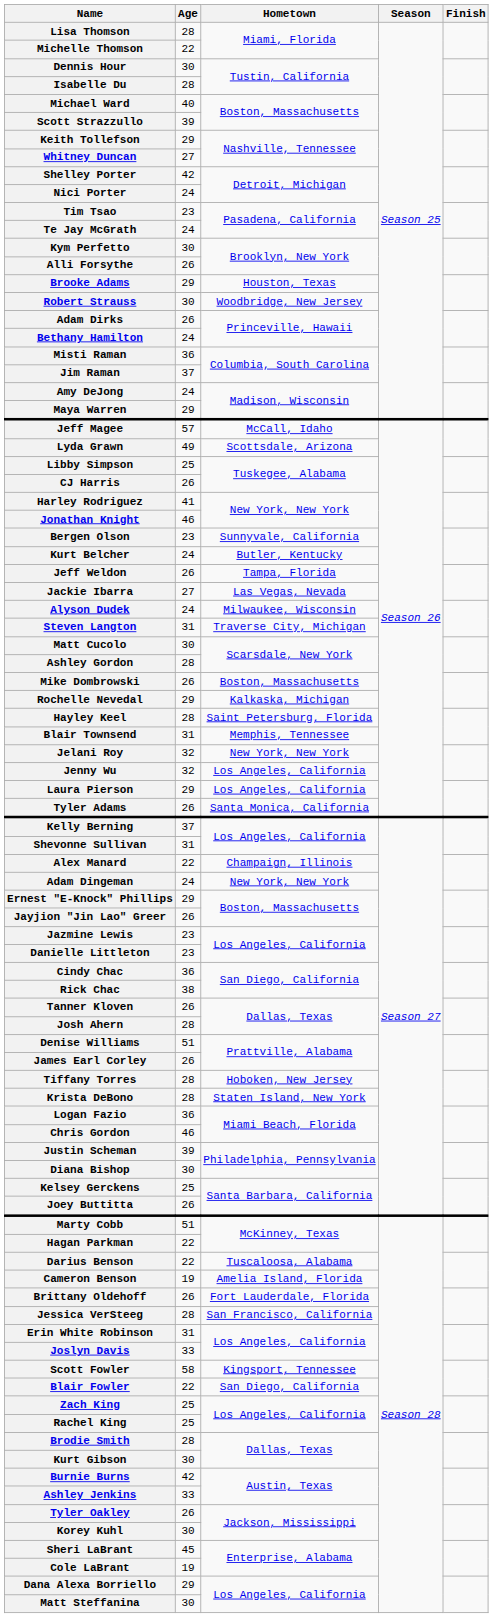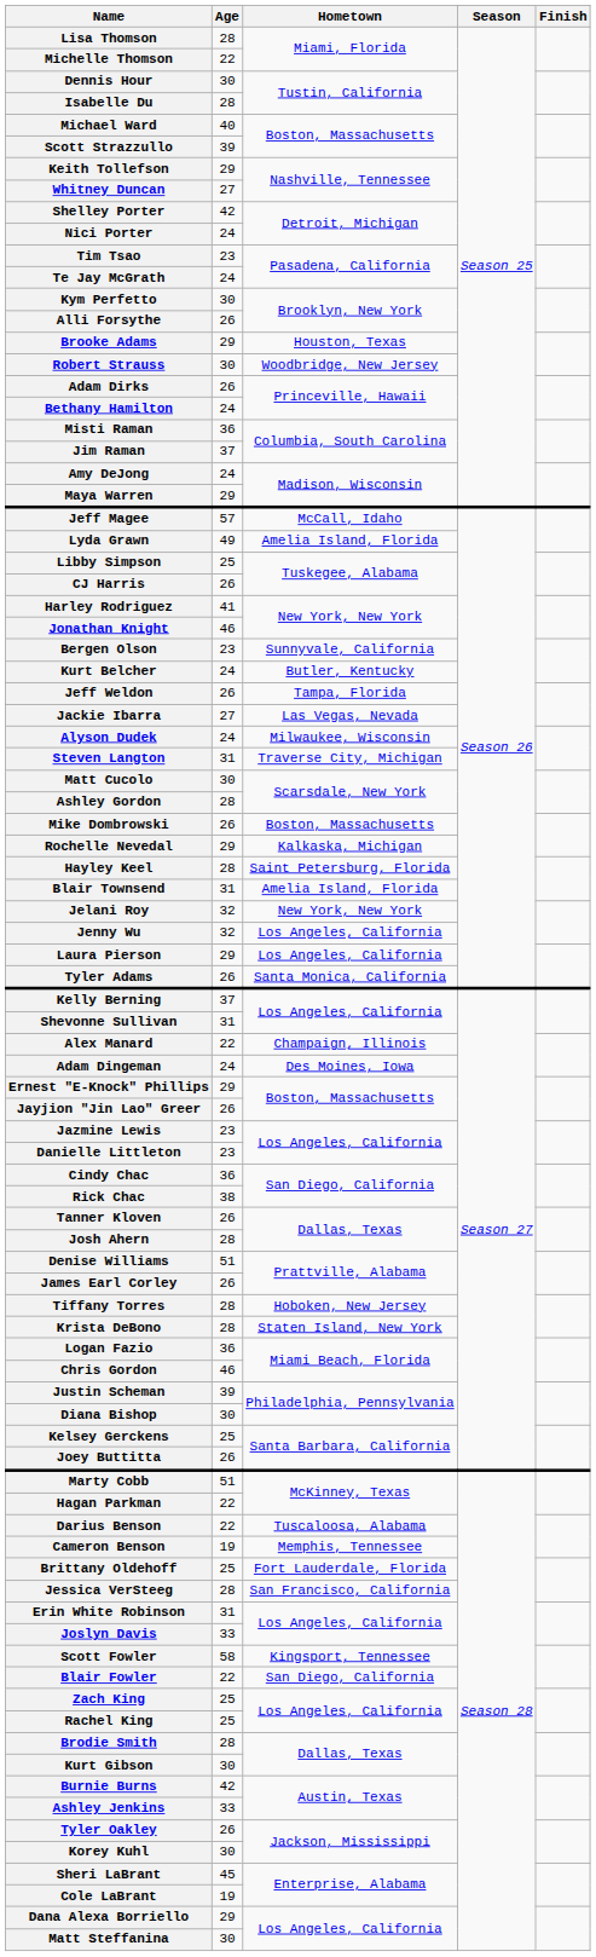Lyda Grawn | Hometown: Scottsdale, Arizona -> Amelia Island, Florida
Blair Townsend | Hometown: Memphis, Tennessee -> Amelia Island, Florida
Adam Dingeman | Hometown: New York, New York -> Des Moines, Iowa
Cameron Benson | Hometown: Amelia Island, Florida -> Memphis, Tennessee
Brittany Oldehoff | Age: 26 -> 25
